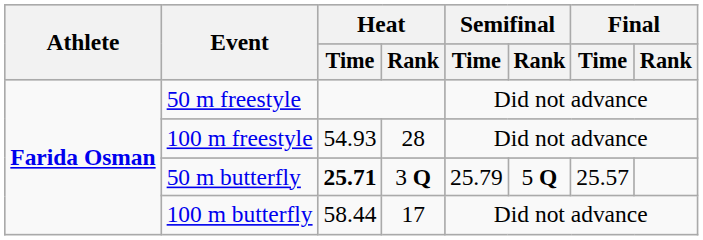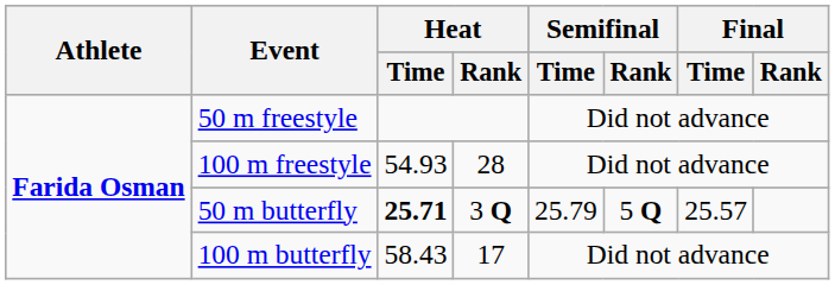100 m butterfly | Heat / Time: 58.44 -> 58.43
